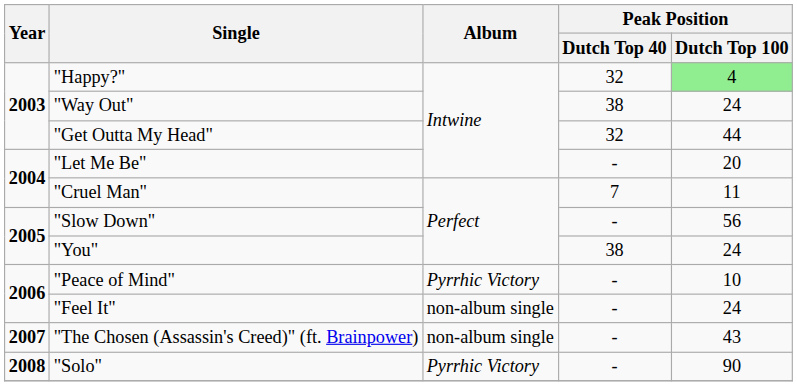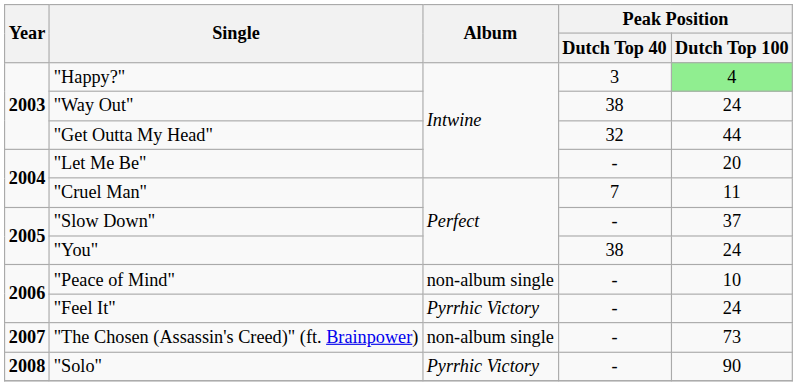"Happy?" | Peak Position / Dutch Top 40: 32 -> 3
"Slow Down" | Peak Position / Dutch Top 100: 56 -> 37
"Peace of Mind" | Album: Pyrrhic Victory -> non-album single
"Feel It" | Album: non-album single -> Pyrrhic Victory
"The Chosen (Assassin's Creed)" (ft. Brainpower) | Peak Position / Dutch Top 100: 43 -> 73
